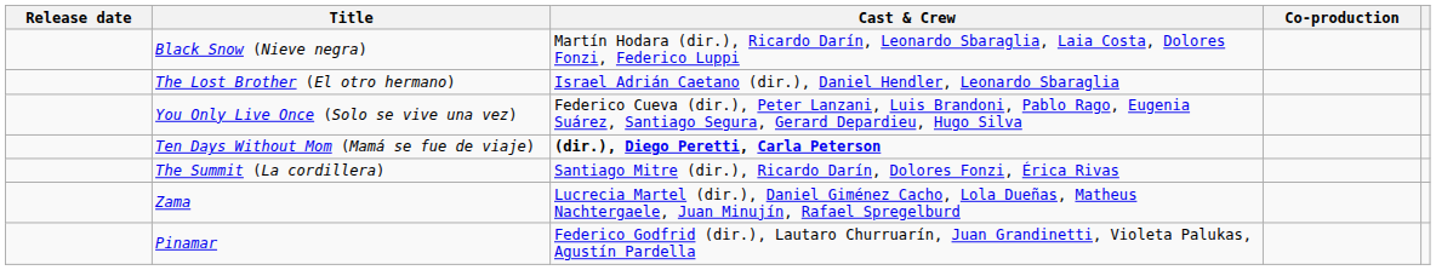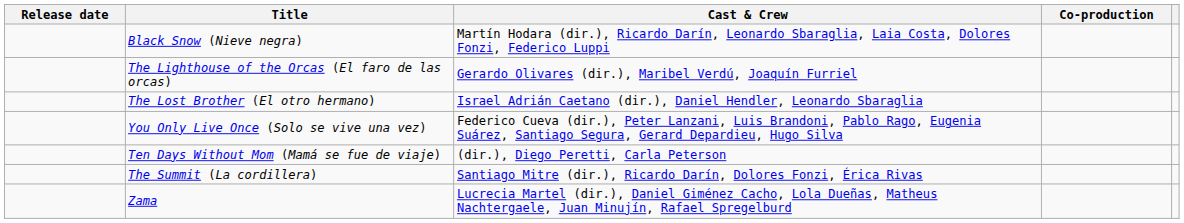+ row: The Lighthouse of the Orcas (El faro de las orcas) | Gerardo Olivares (dir.), Maribel Verdú, Joaquín Furriel
Ten Days Without Mom (Mamá se fue de viaje) | Cast & Crew: bold -> normal
- row: Pinamar | Federico Godfrid (dir.), Lautaro Churruarín, Juan Grandinetti, Violeta Palukas, Agustín Pardella
